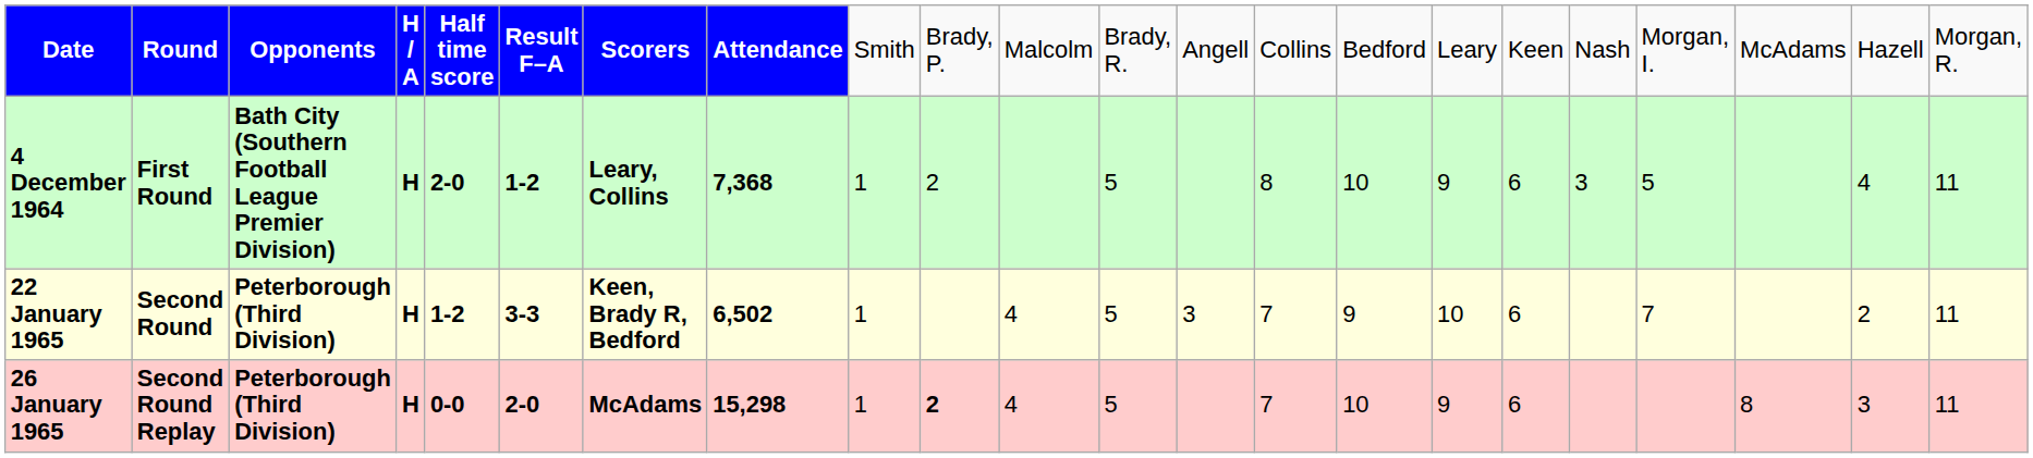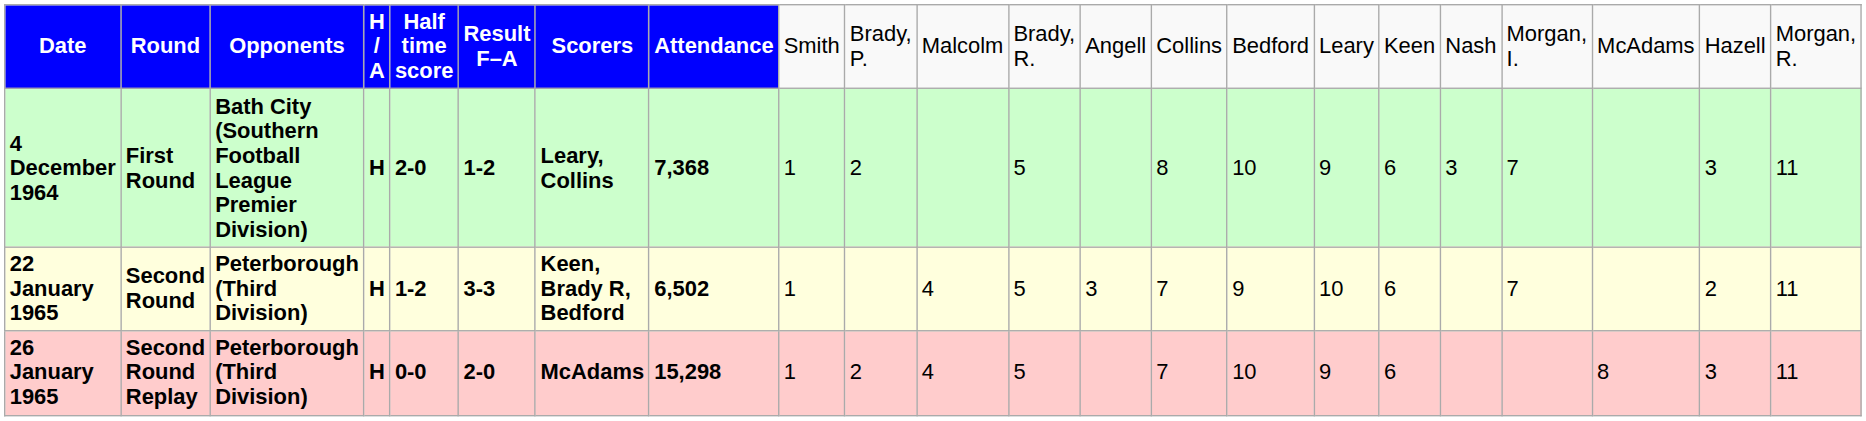4 December 1964 | column 19: 5 -> 7
4 December 1964 | column 21: 4 -> 3
26 January 1965 | column 10: bold -> normal
